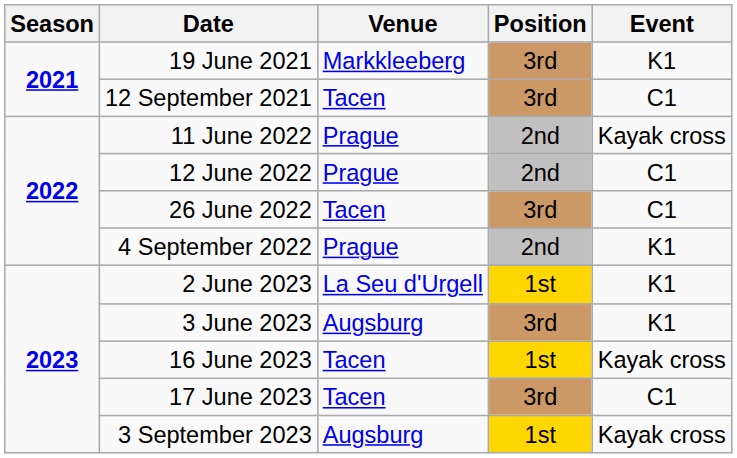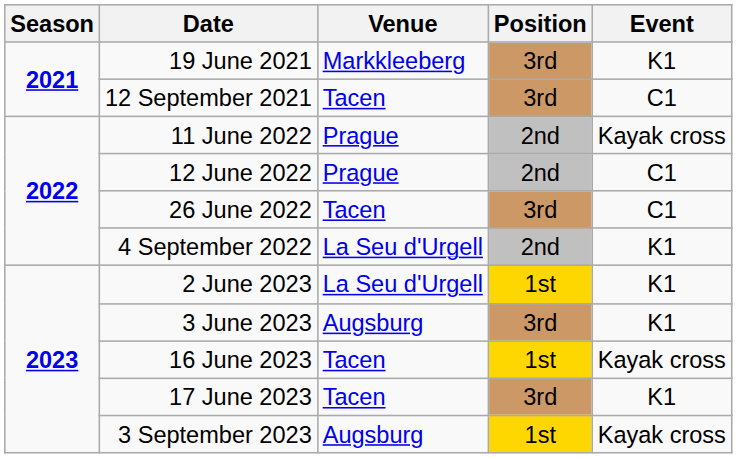4 September 2022 | Venue: Prague -> La Seu d'Urgell
17 June 2023 | Event: C1 -> K1
